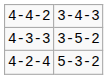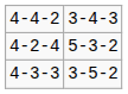rows swapped: 4-2-4 <-> 4-3-3
